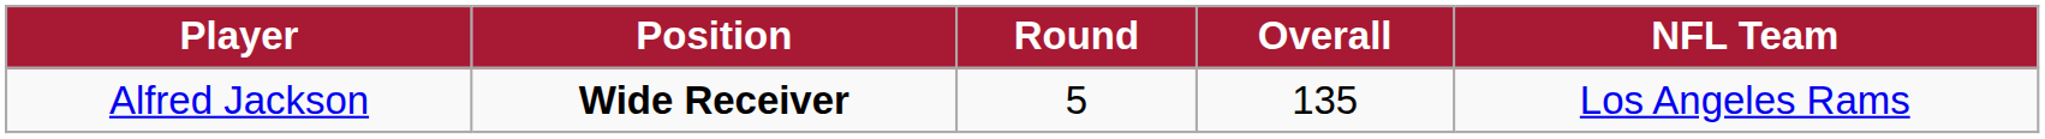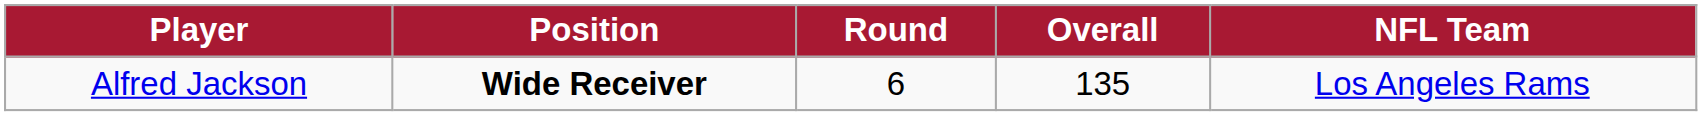Alfred Jackson | Round: 5 -> 6
